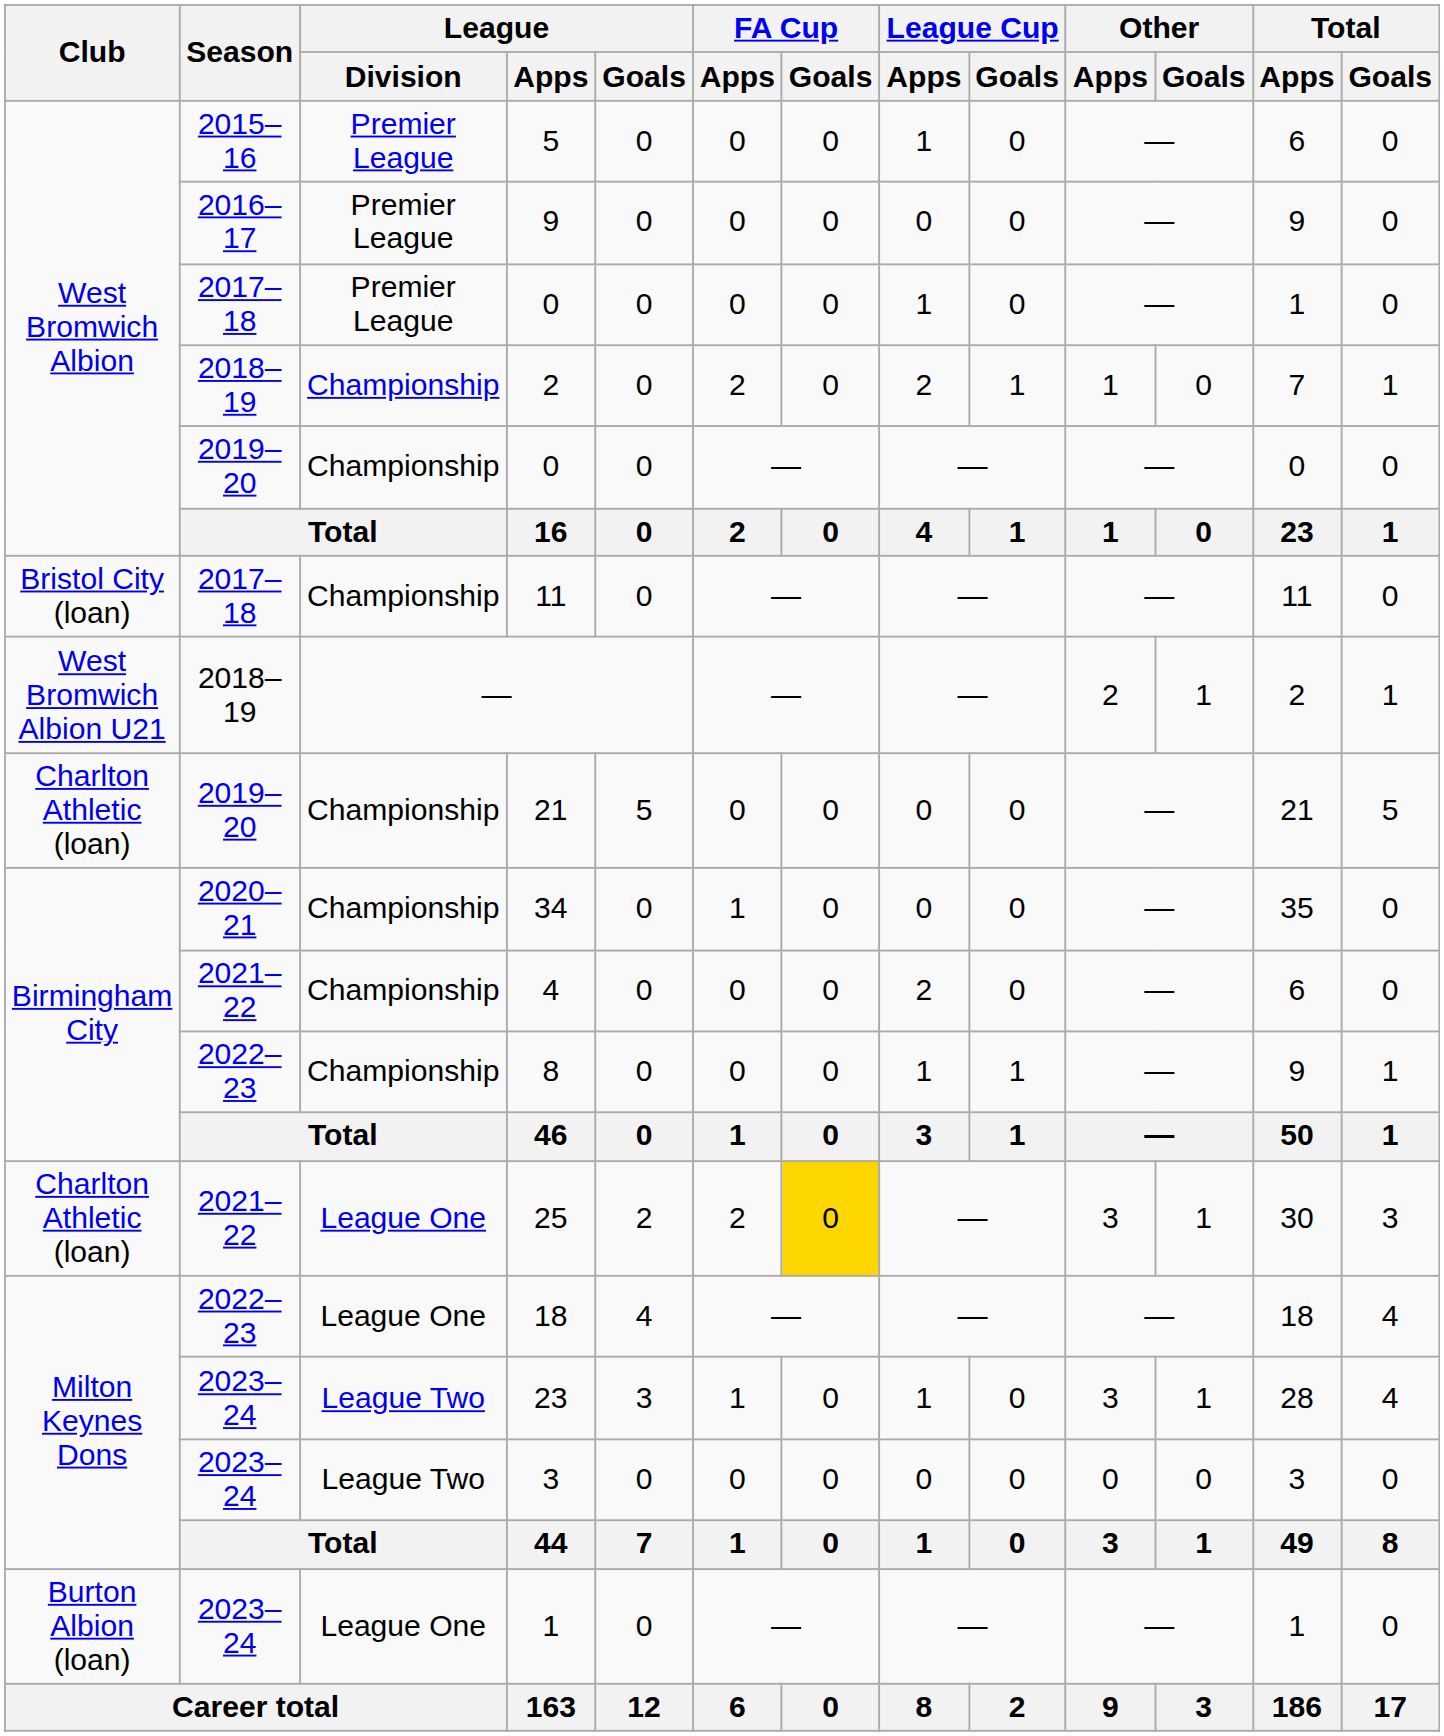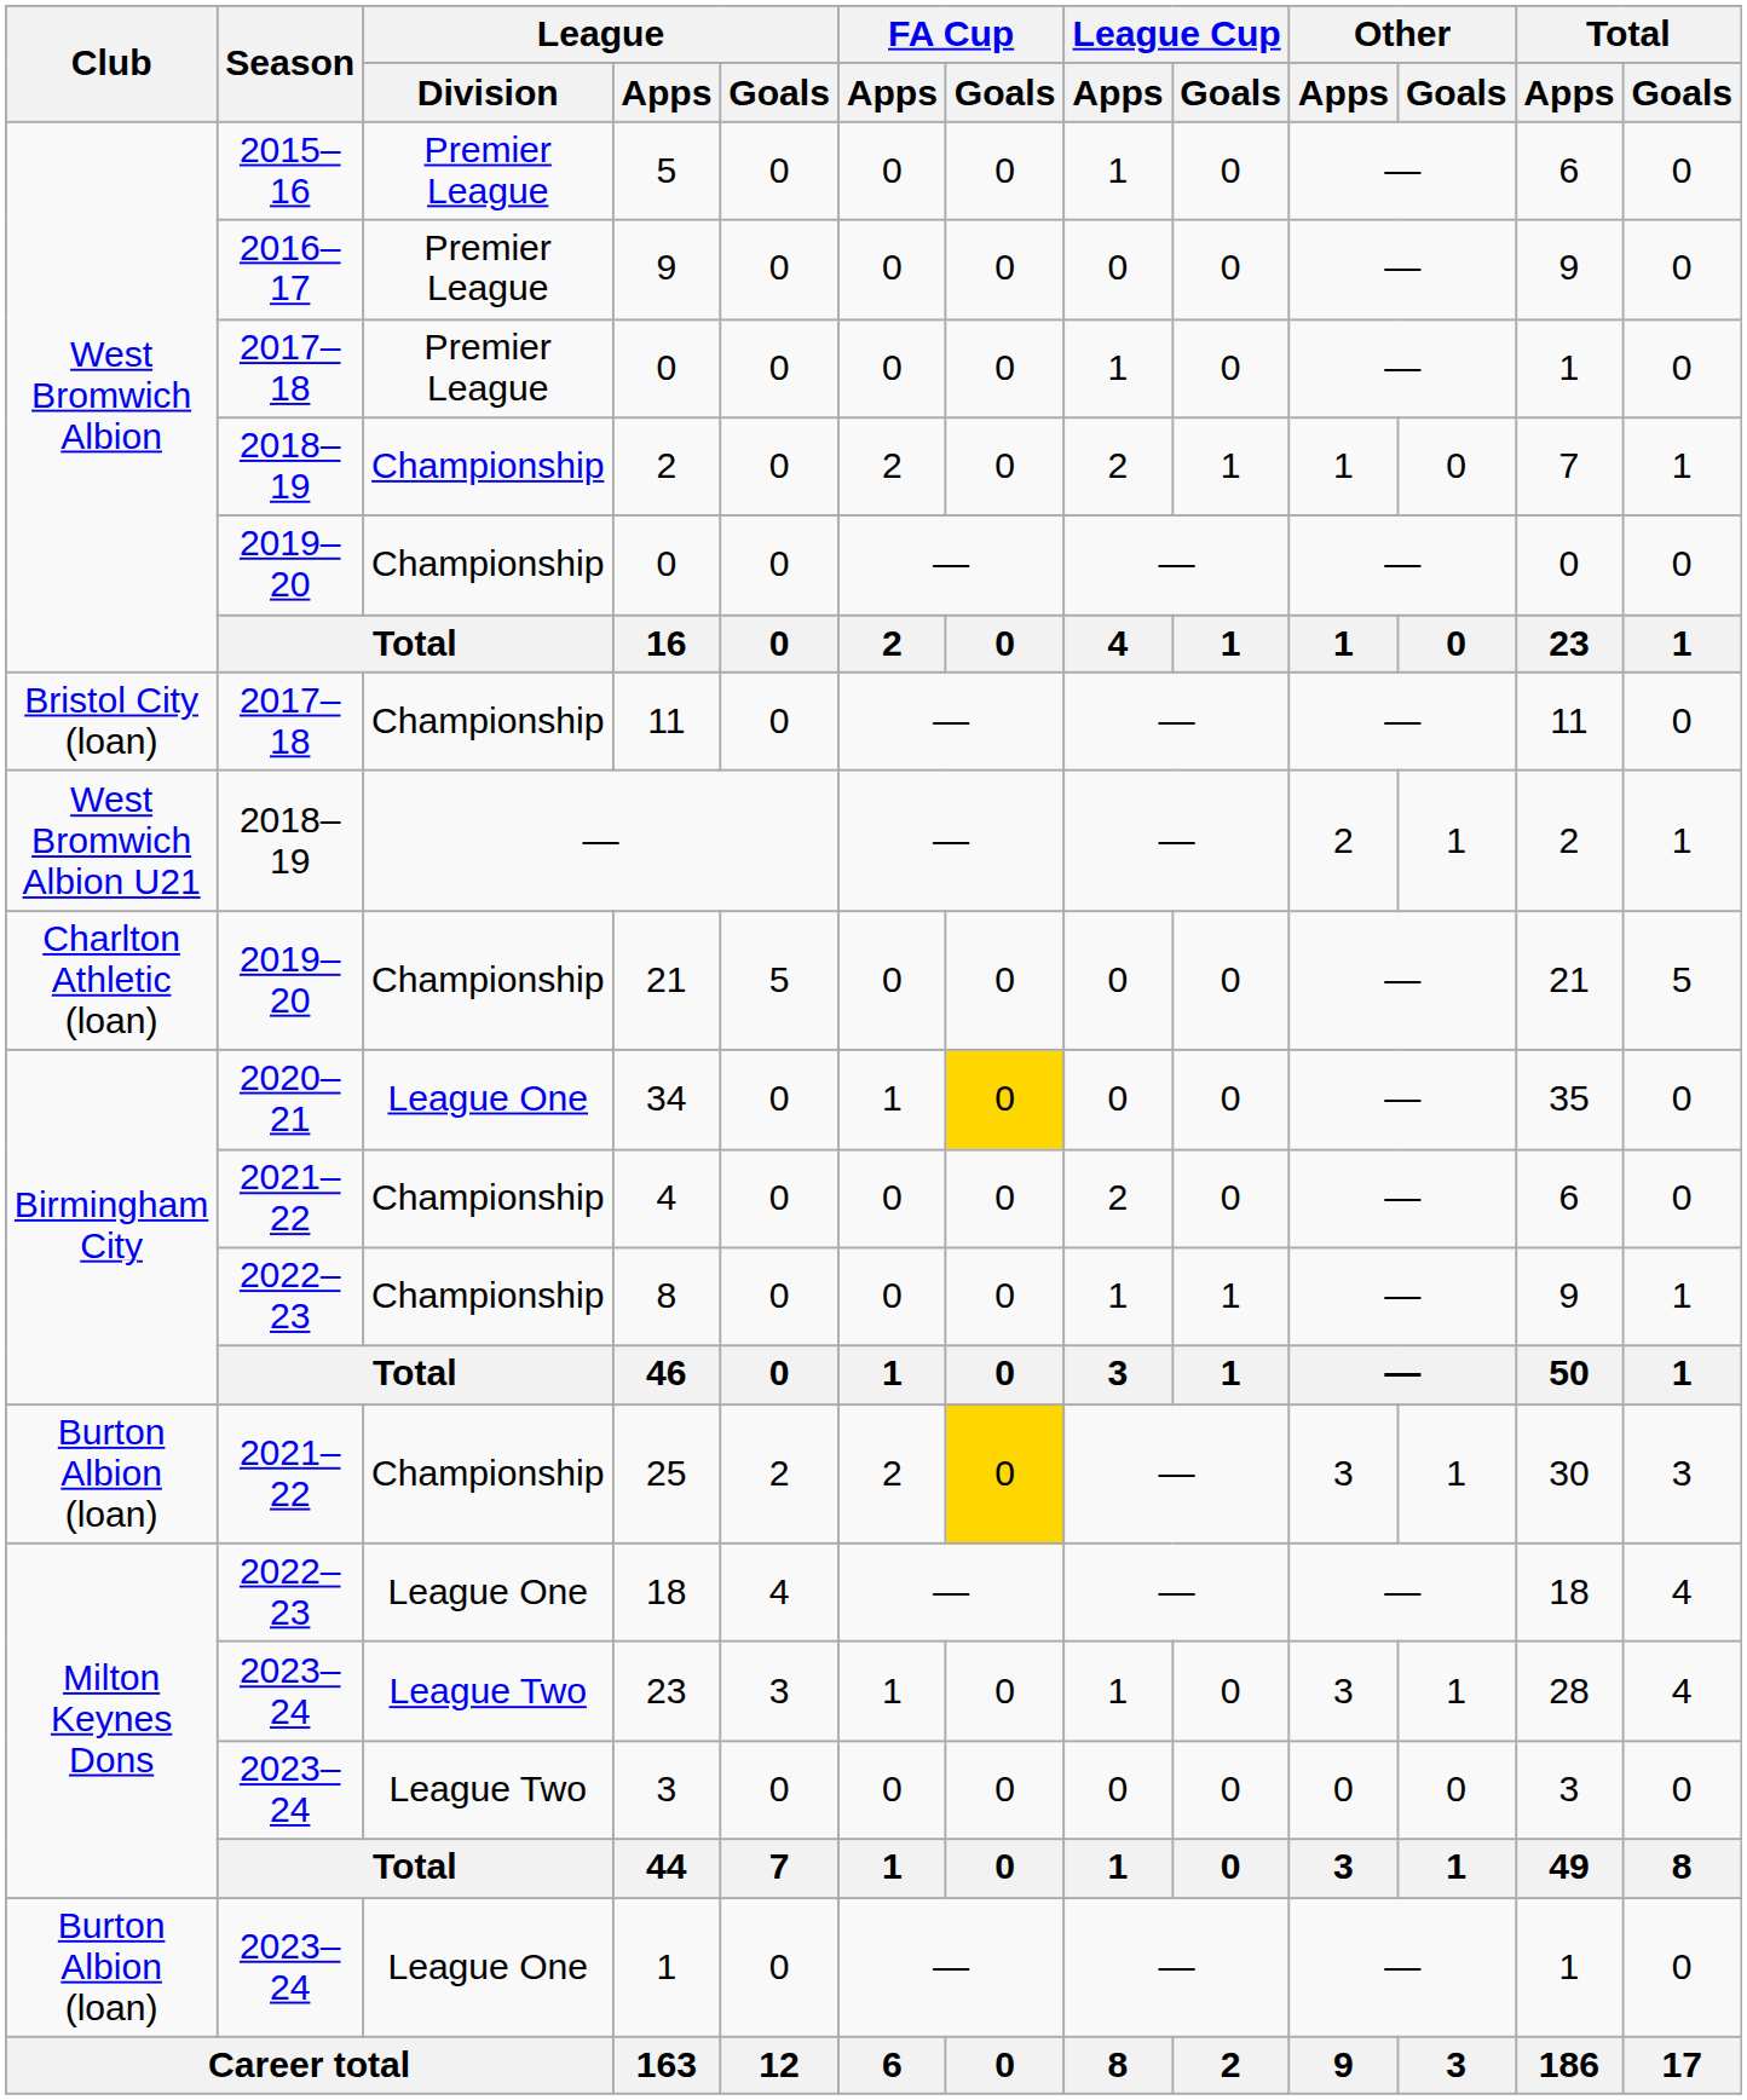34 | League / Division: Championship -> League One
34 | FA Cup / Goals: no background -> gold background
25 | Club: Charlton Athletic (loan) -> Burton Albion (loan)
25 | League / Division: League One -> Championship
